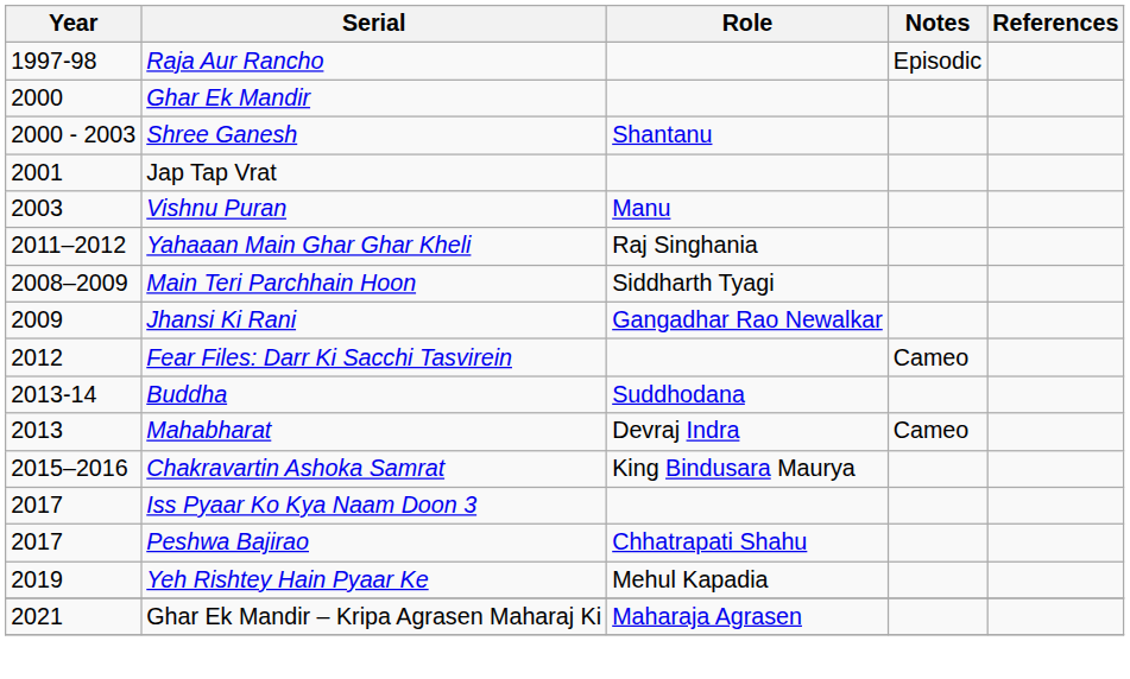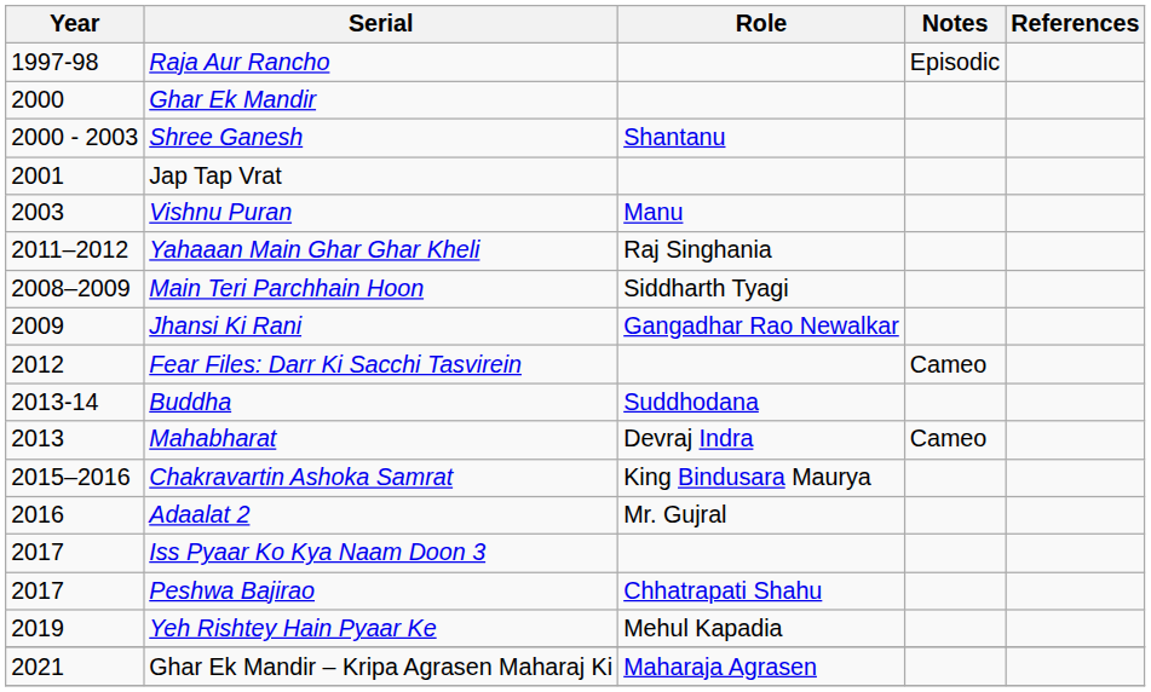+ row: 2016 | Adaalat 2 | Mr. Gujral
